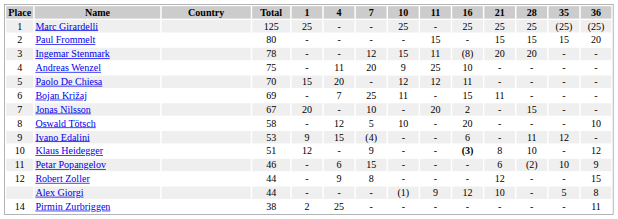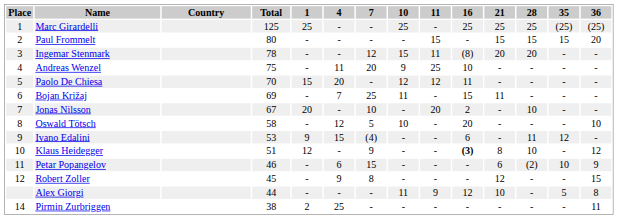Jonas Nilsson | 28: 15 -> 10
Robert Zoller | Total: 44 -> 45
Alex Giorgi | 10: (1) -> 11
